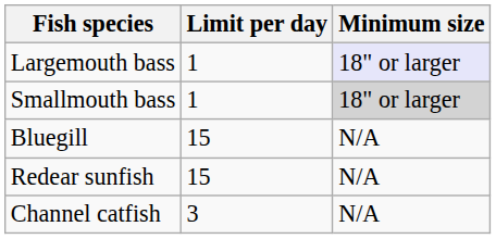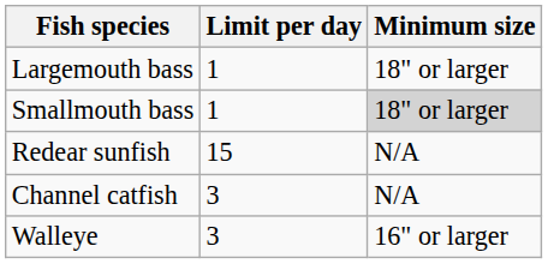Largemouth bass | Minimum size: lavender background -> no background
- row: Bluegill | 15 | N/A
+ row: Walleye | 3 | 16" or larger
